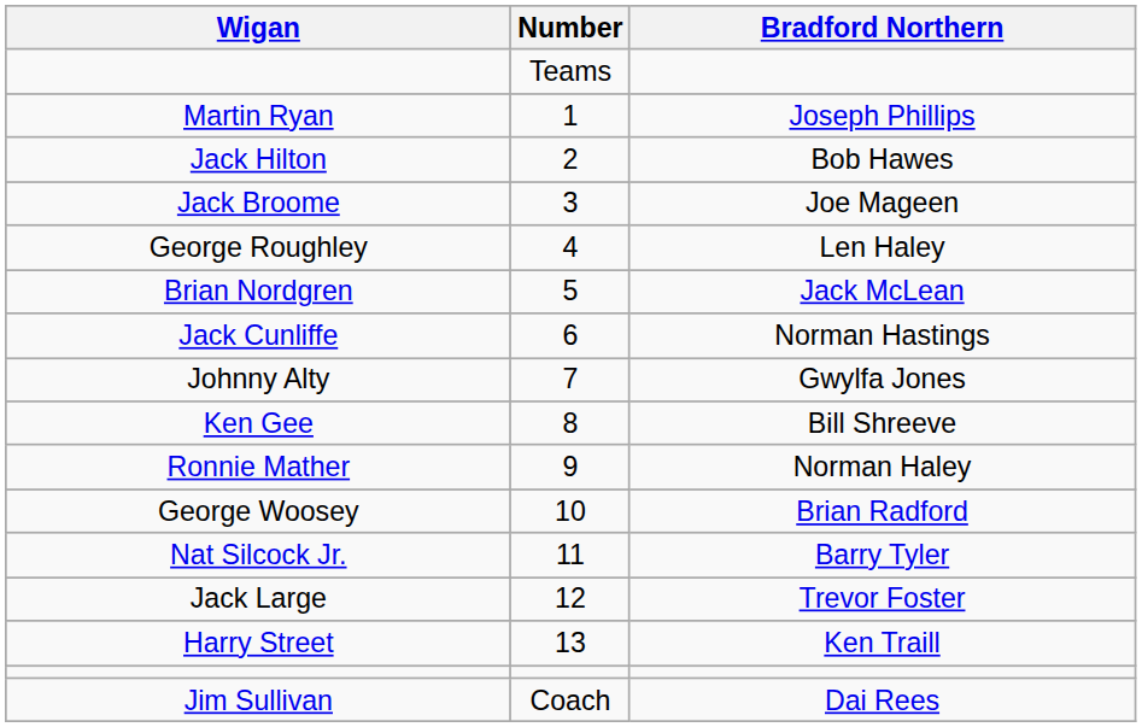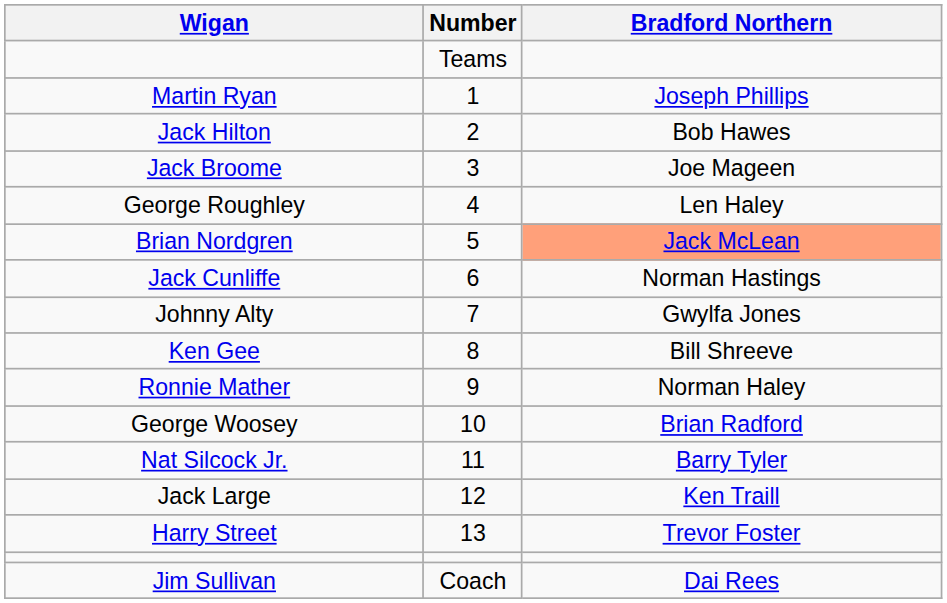Brian Nordgren | Bradford Northern: no background -> lightsalmon background
Jack Large | Bradford Northern: Trevor Foster -> Ken Traill
Harry Street | Bradford Northern: Ken Traill -> Trevor Foster
